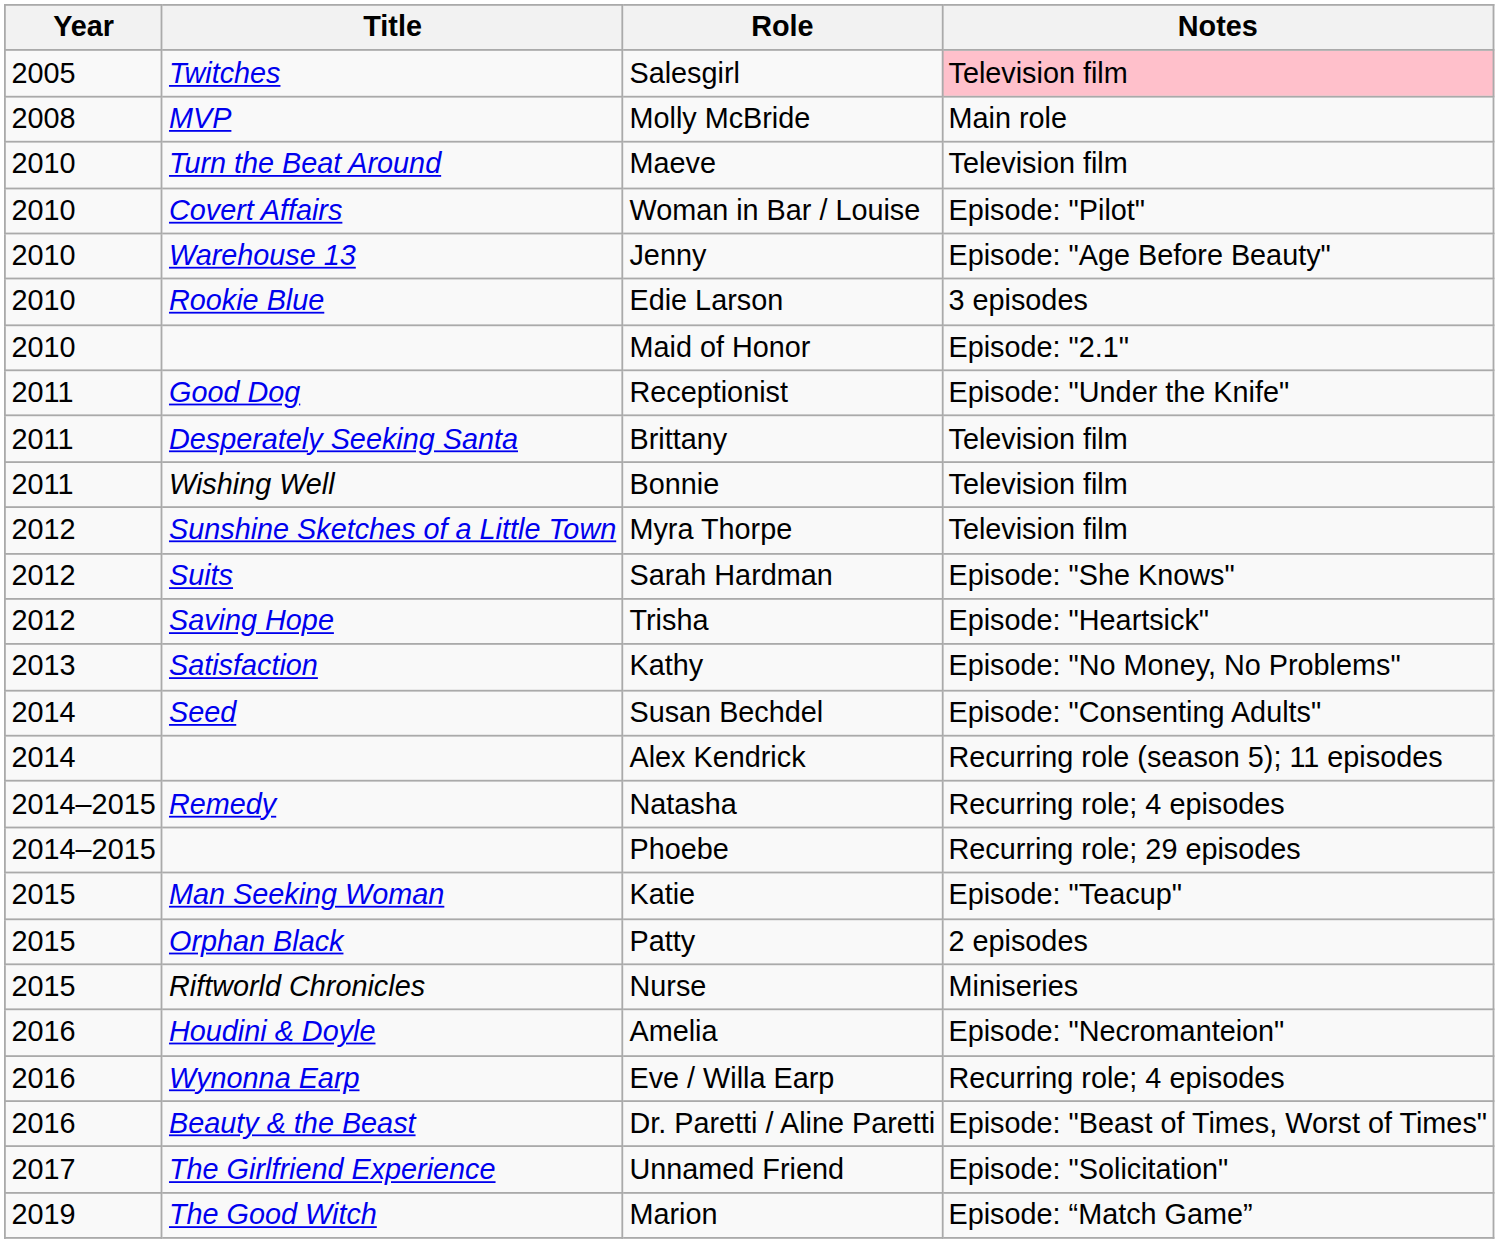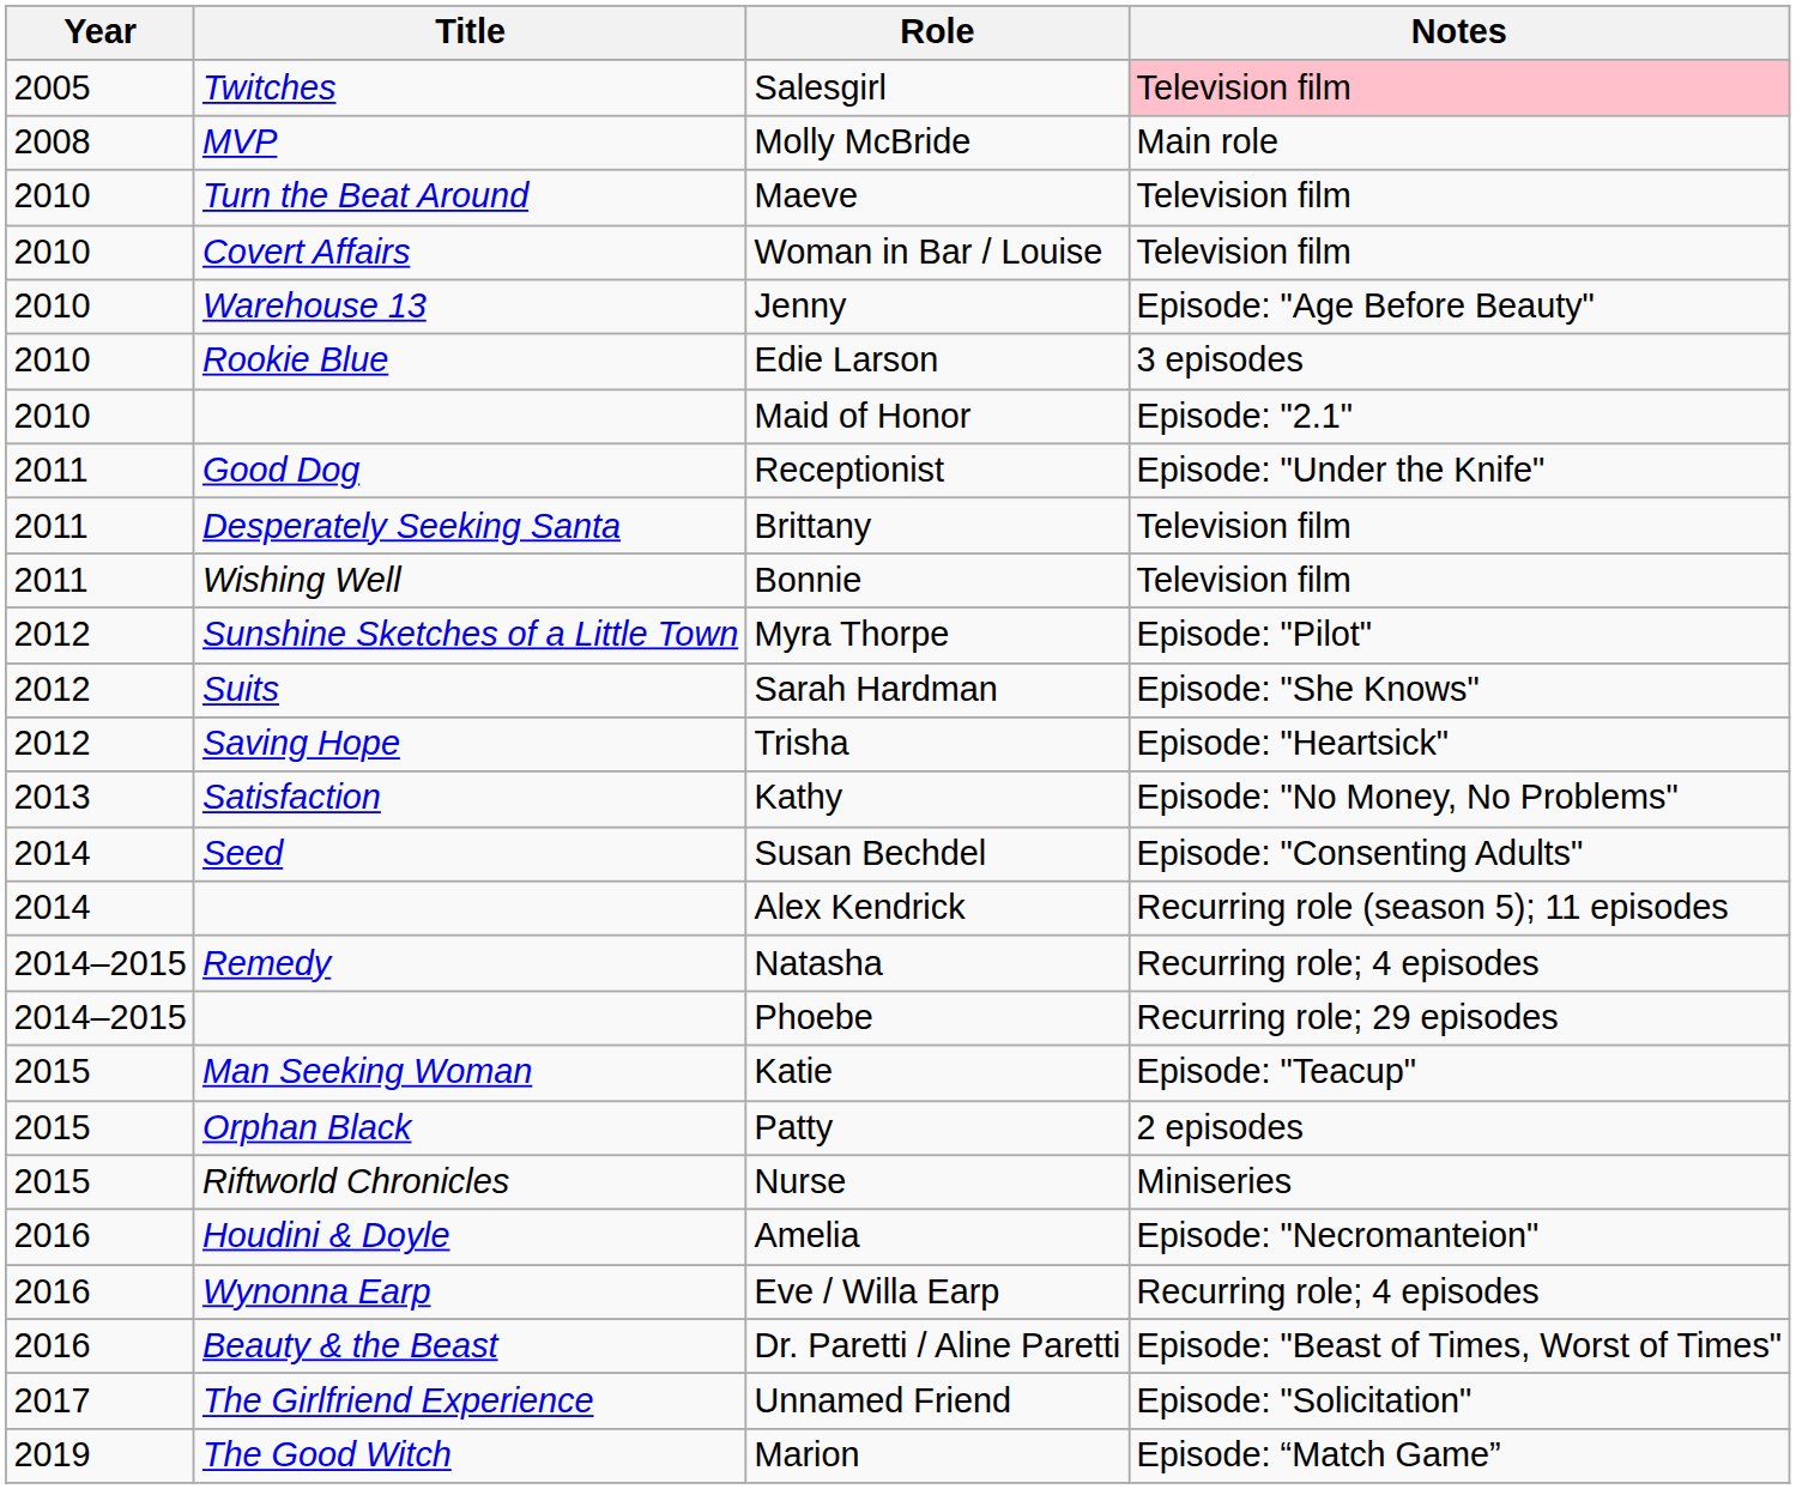Woman in Bar / Louise | Notes: Episode: "Pilot" -> Television film
Myra Thorpe | Notes: Television film -> Episode: "Pilot"
